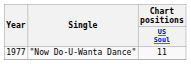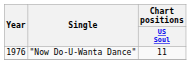"Now Do-U-Wanta Dance" | Year: 1977 -> 1976
